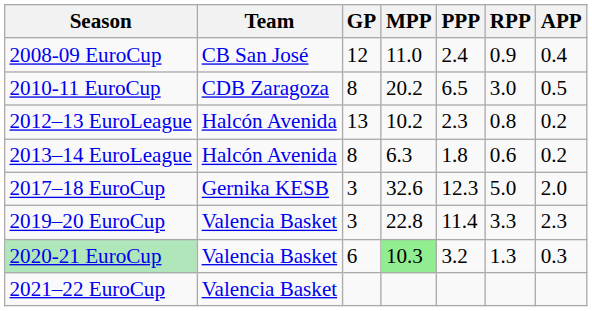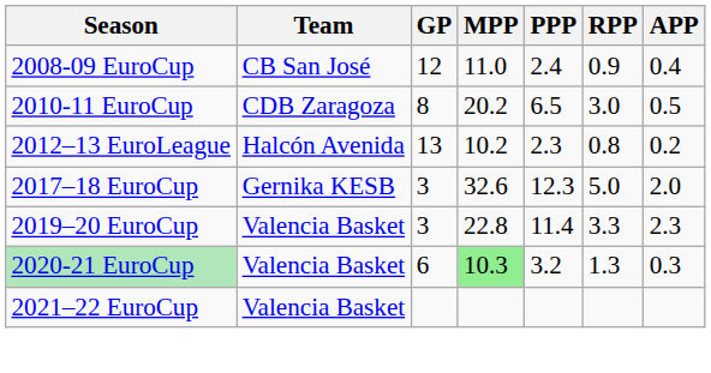- row: 2013–14 EuroLeague | Halcón Avenida | 8 | 6.3 | 1.8 | 0.6 | 0.2
